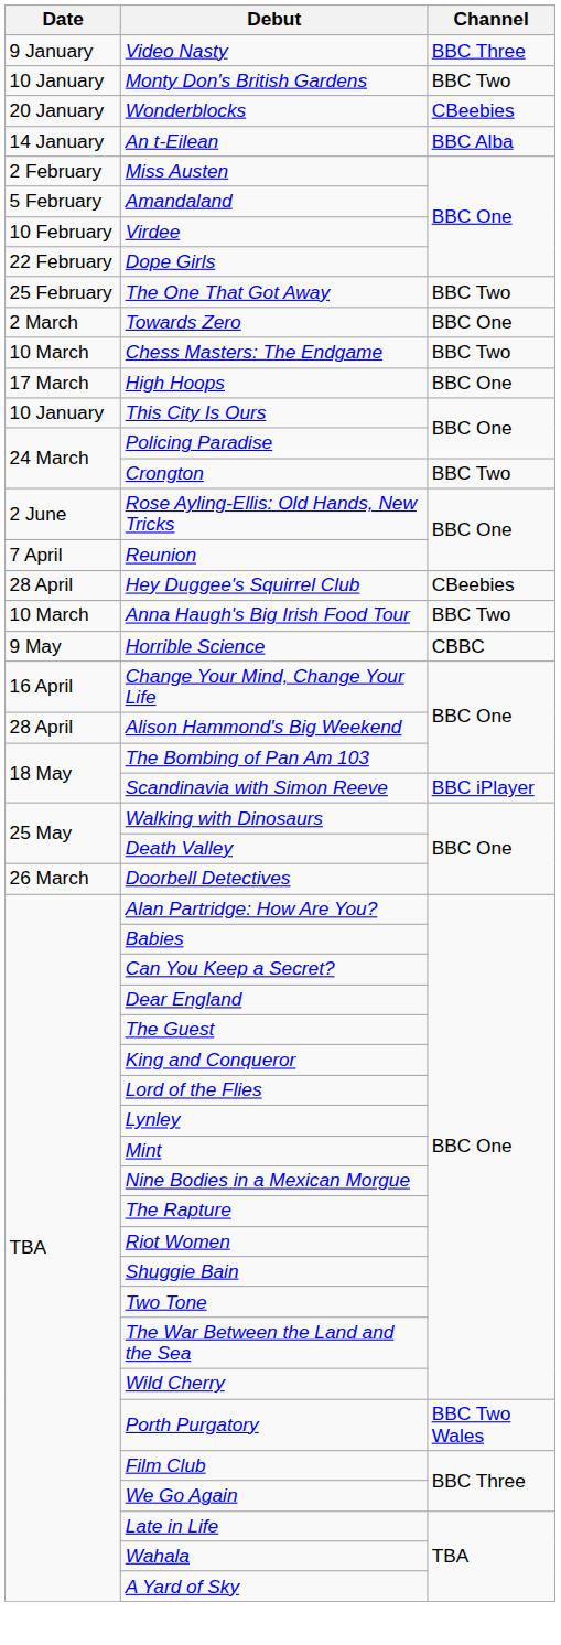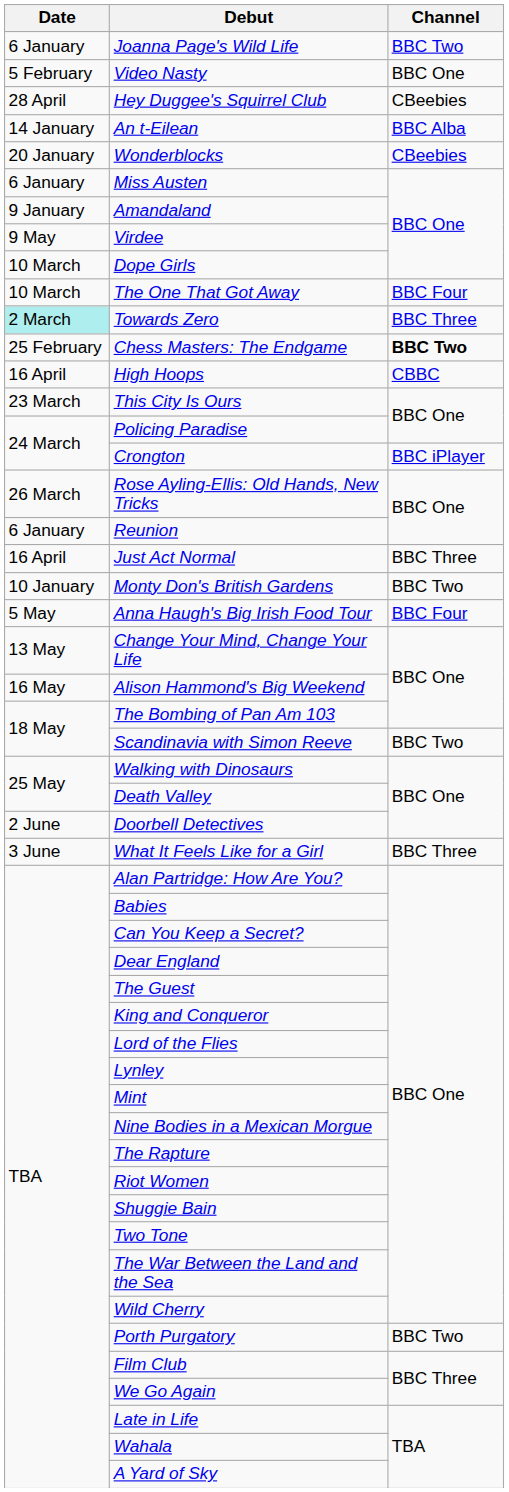+ row: 6 January | Joanna Page's Wild Life | BBC Two
Video Nasty | Date: 9 January -> 5 February
Video Nasty | Channel: BBC Three -> BBC One
rows swapped: Monty Don's British Gardens <-> Hey Duggee's Squirrel Club
rows swapped: An t-Eilean <-> Wonderblocks
Miss Austen | Date: 2 February -> 6 January
Amandaland | Date: 5 February -> 9 January
Virdee | Date: 10 February -> 9 May
Dope Girls | Date: 22 February -> 10 March
The One That Got Away | Date: 25 February -> 10 March
The One That Got Away | Channel: BBC Two -> BBC Four
Towards Zero | Date: no background -> paleturquoise background
Towards Zero | Channel: BBC One -> BBC Three
Chess Masters: The Endgame | Date: 10 March -> 25 February
Chess Masters: The Endgame | Channel: normal -> bold
High Hoops | Date: 17 March -> 16 April
High Hoops | Channel: BBC One -> CBBC
This City Is Ours | Date: 10 January -> 23 March
Crongton | Channel: BBC Two -> BBC iPlayer
Rose Ayling-Ellis: Old Hands, New Tricks | Date: 2 June -> 26 March
Reunion | Date: 7 April -> 6 January
+ row: 16 April | Just Act Normal | BBC Three
Anna Haugh's Big Irish Food Tour | Date: 10 March -> 5 May
Anna Haugh's Big Irish Food Tour | Channel: BBC Two -> BBC Four
- row: 9 May | Horrible Science | CBBC
Change Your Mind, Change Your Life | Date: 16 April -> 13 May
Alison Hammond's Big Weekend | Date: 28 April -> 16 May
Scandinavia with Simon Reeve | Channel: BBC iPlayer -> BBC Two
Doorbell Detectives | Date: 26 March -> 2 June
+ row: 3 June | What It Feels Like for a Girl | BBC Three
Porth Purgatory | Channel: BBC Two Wales -> BBC Two
